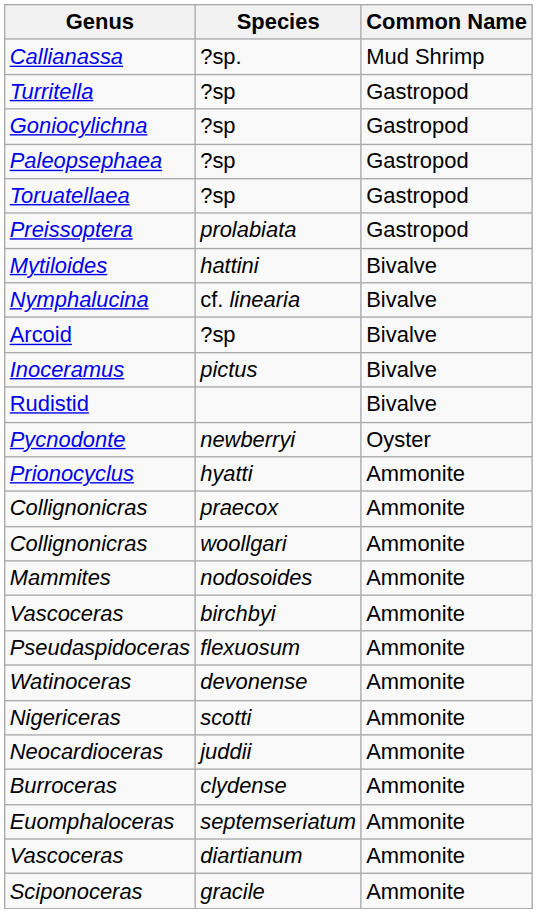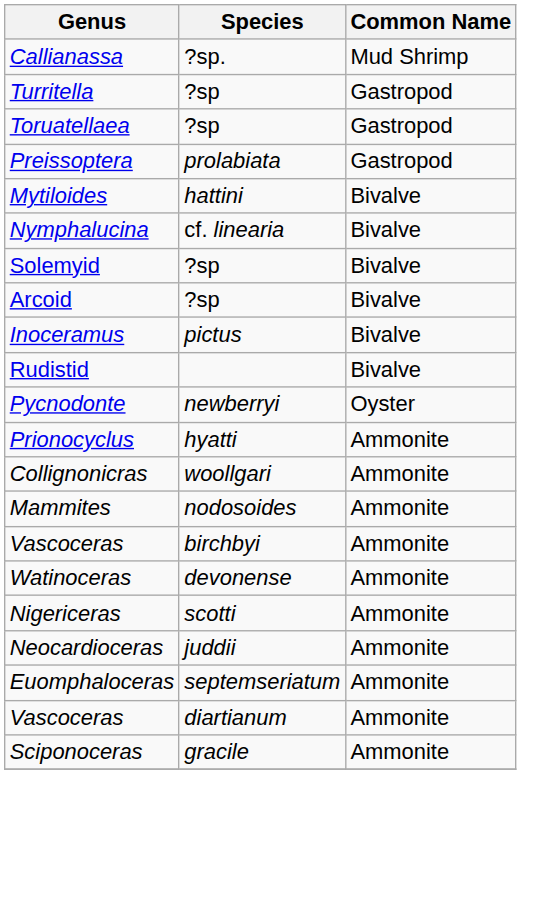- row: Goniocylichna | ?sp | Gastropod
- row: Paleopsephaea | ?sp | Gastropod
+ row: Solemyid | ?sp | Bivalve
- row: Collignonicras | praecox | Ammonite
- row: Pseudaspidoceras | flexuosum | Ammonite
- row: Burroceras | clydense | Ammonite
